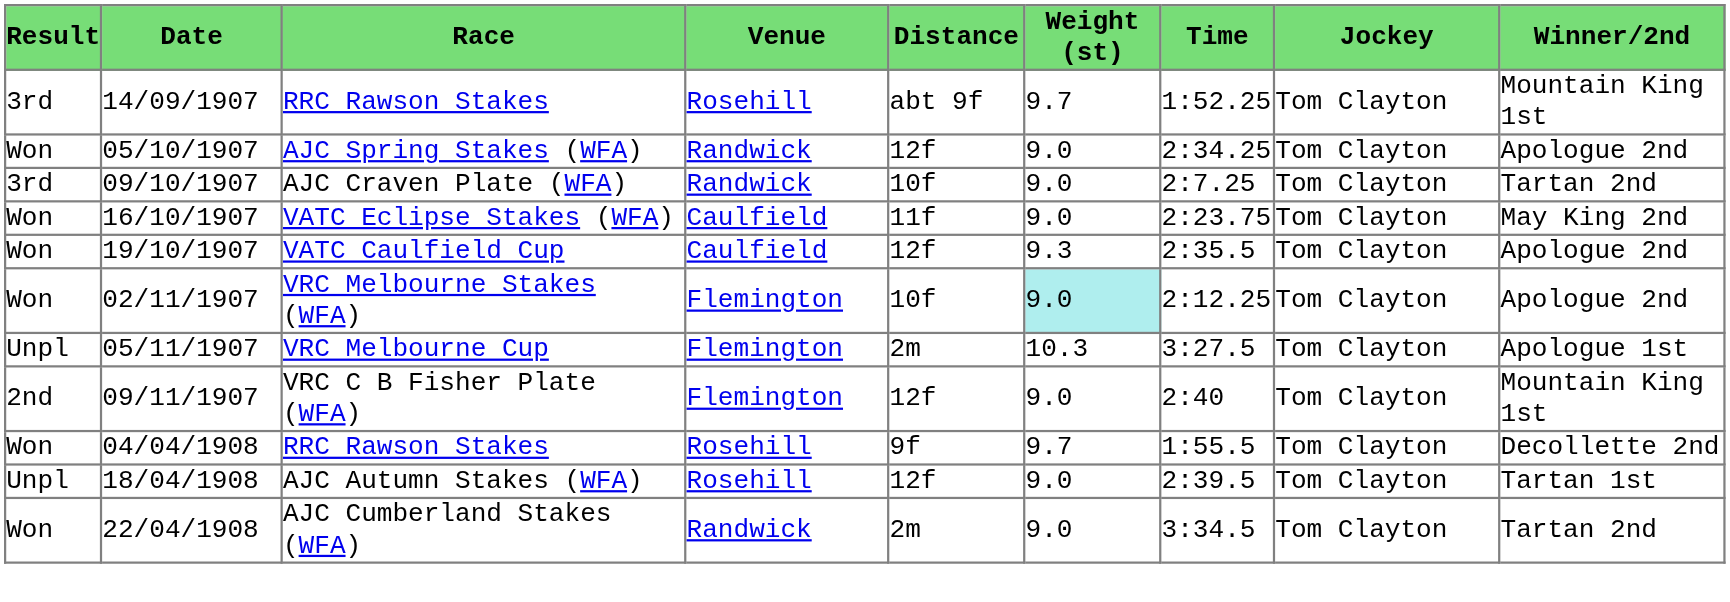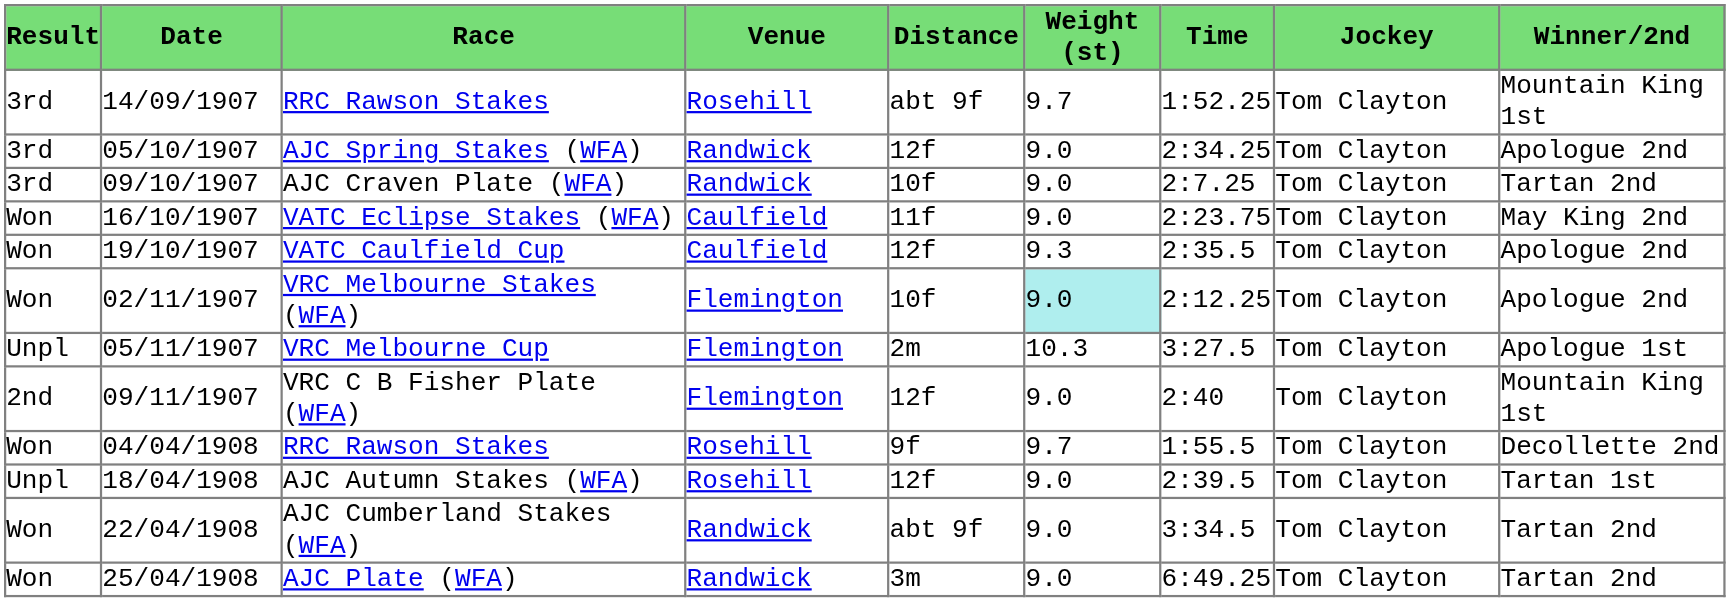AJC Spring Stakes (WFA) | Result: Won -> 3rd
AJC Cumberland Stakes (WFA) | Distance: 2m -> abt 9f
+ row: Won | 25/04/1908 | AJC Plate (WFA) | Randwick | 3m | 9.0 | 6:49.25 | Tom Clayton | Tartan 2nd
